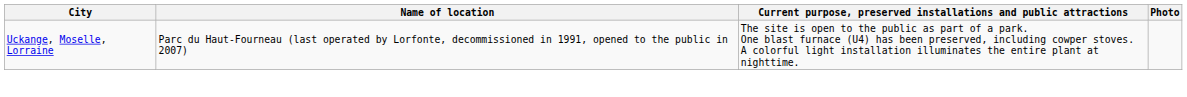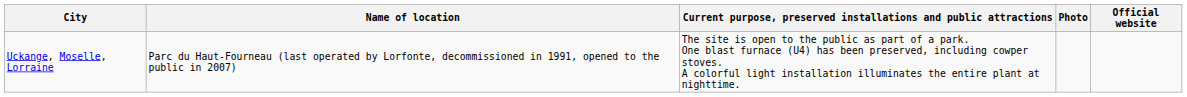+ column: Official website
